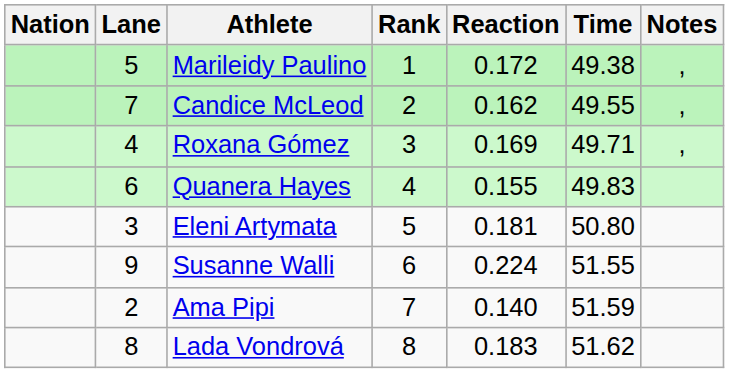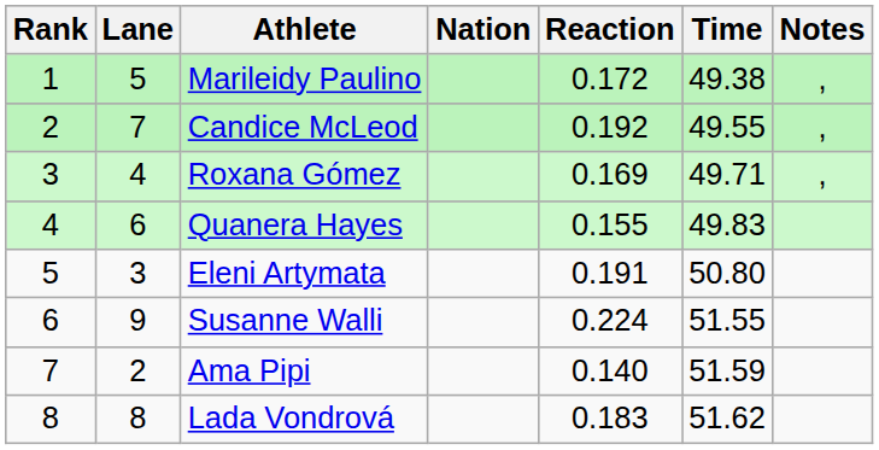columns swapped: Rank <-> Nation
Candice McLeod | Reaction: 0.162 -> 0.192
Eleni Artymata | Reaction: 0.181 -> 0.191
